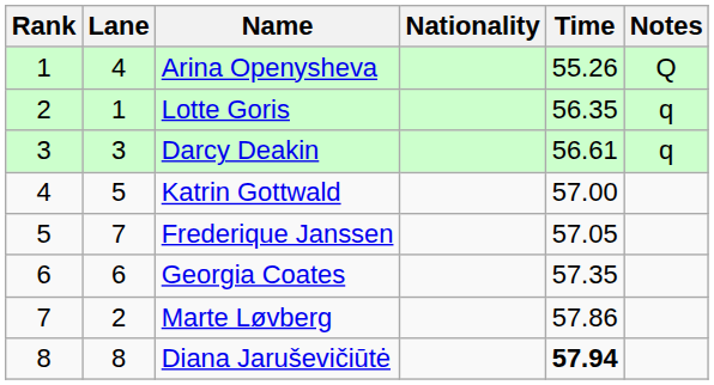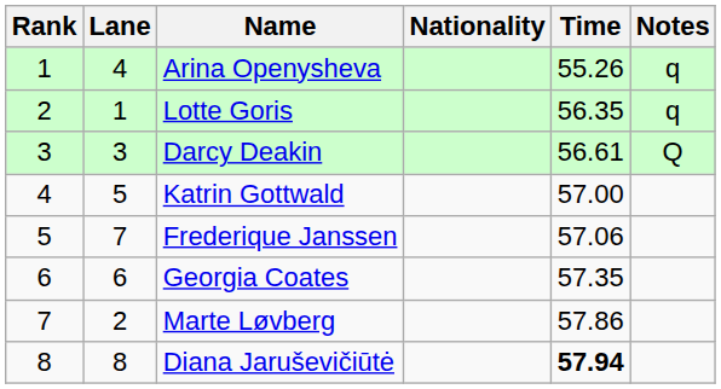Arina Openysheva | Notes: Q -> q
Darcy Deakin | Notes: q -> Q
Frederique Janssen | Time: 57.05 -> 57.06
